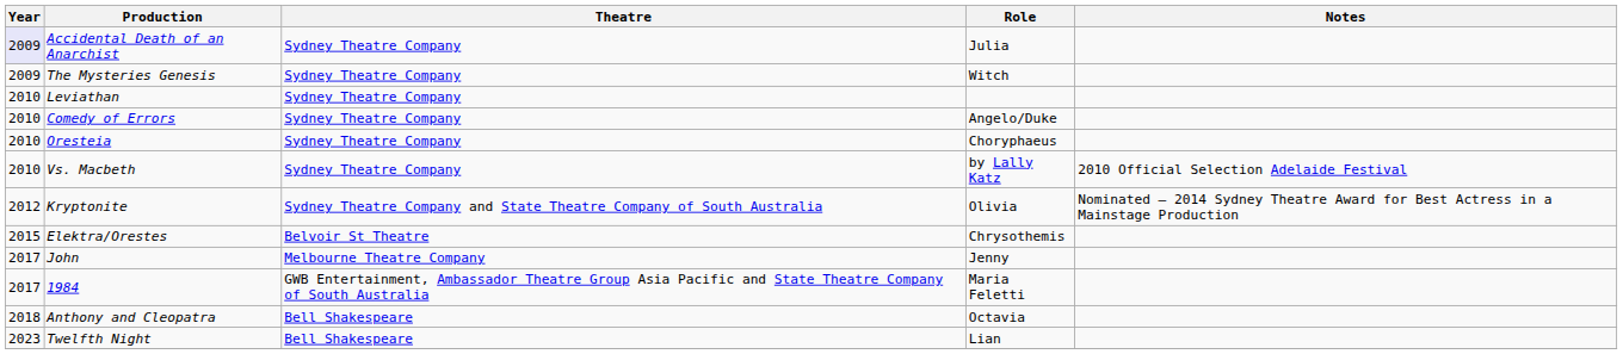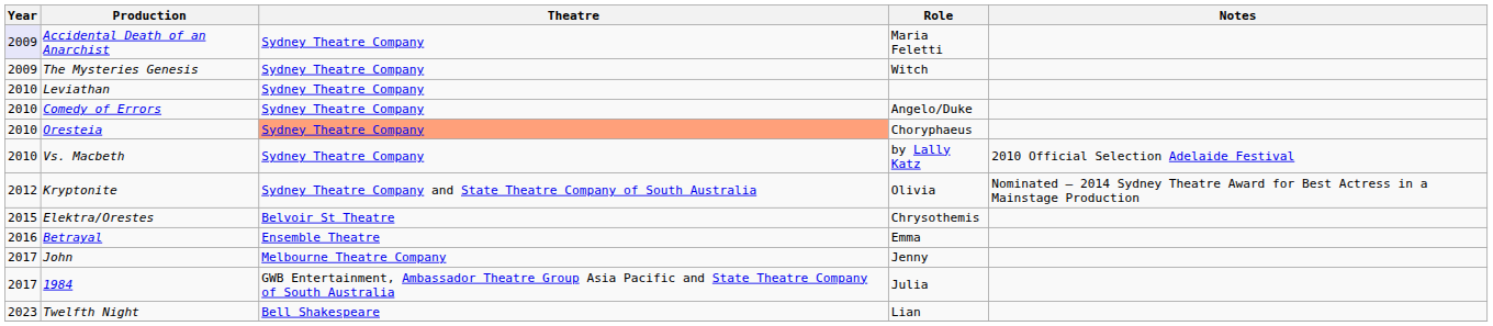Accidental Death of an Anarchist | Role: Julia -> Maria Feletti
Oresteia | Theatre: no background -> lightsalmon background
+ row: 2016 | Betrayal | Ensemble Theatre | Emma
1984 | Role: Maria Feletti -> Julia
- row: 2018 | Anthony and Cleopatra | Bell Shakespeare | Octavia
